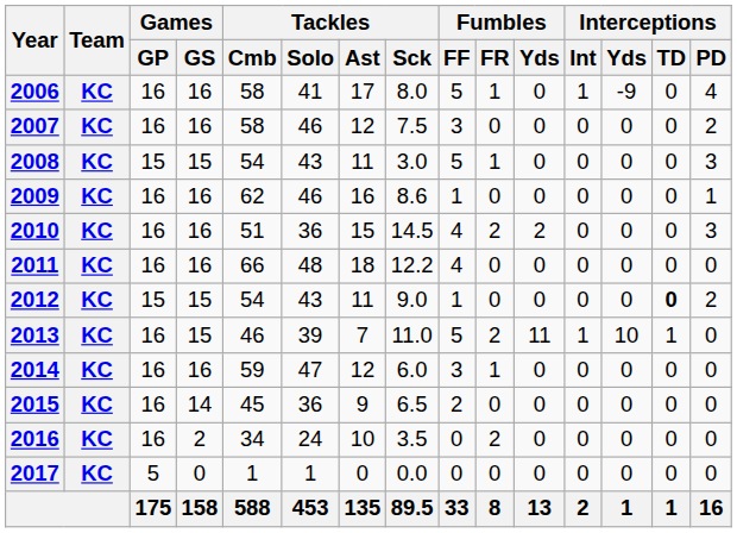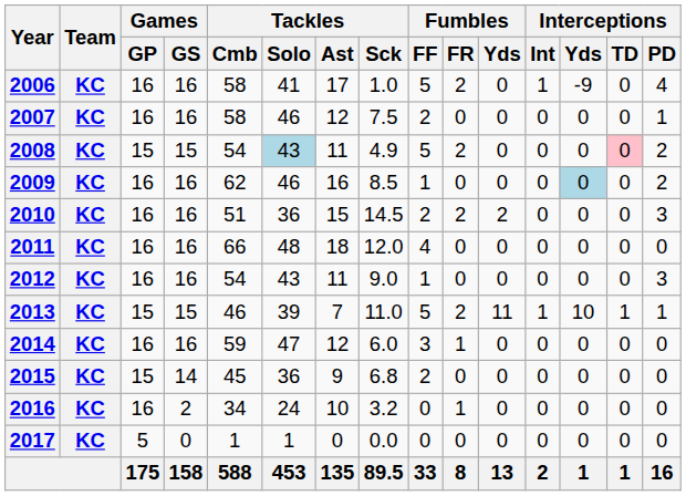2006 | Tackles / Sck: 8.0 -> 1.0
2006 | Fumbles / FR: 1 -> 2
2007 | Fumbles / FF: 3 -> 2
2007 | Interceptions / PD: 2 -> 1
2008 | Tackles / Solo: no background -> lightblue background
2008 | Tackles / Sck: 3.0 -> 4.9
2008 | Fumbles / FR: 1 -> 2
2008 | Interceptions / TD: no background -> pink background
2008 | Interceptions / PD: 3 -> 2
2009 | Tackles / Sck: 8.6 -> 8.5
2009 | Interceptions / Yds: no background -> lightblue background
2009 | Interceptions / PD: 1 -> 2
2010 | Fumbles / FF: 4 -> 2
2011 | Tackles / Sck: 12.2 -> 12.0
2012 | Games / GP: 15 -> 16
2012 | Games / GS: 15 -> 16
2012 | Interceptions / TD: bold -> normal
2012 | Interceptions / PD: 2 -> 3
2013 | Games / GP: 16 -> 15
2013 | Interceptions / PD: 0 -> 1
2015 | Games / GP: 16 -> 15
2015 | Tackles / Sck: 6.5 -> 6.8
2016 | Tackles / Sck: 3.5 -> 3.2
2016 | Fumbles / FR: 2 -> 1
